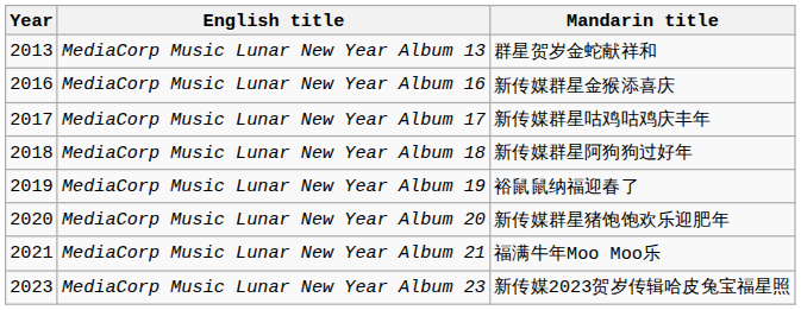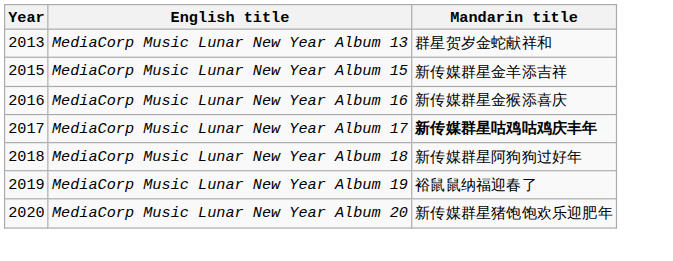+ row: 2015 | MediaCorp Music Lunar New Year Album 15 | 新传媒群星金羊添吉祥
MediaCorp Music Lunar New Year Album 17 | Mandarin title: normal -> bold
- row: 2021 | MediaCorp Music Lunar New Year Album 21 | 福满牛年Moo Moo乐
- row: 2023 | MediaCorp Music Lunar New Year Album 23 | 新传媒2023贺岁传辑哈皮兔宝福星照
